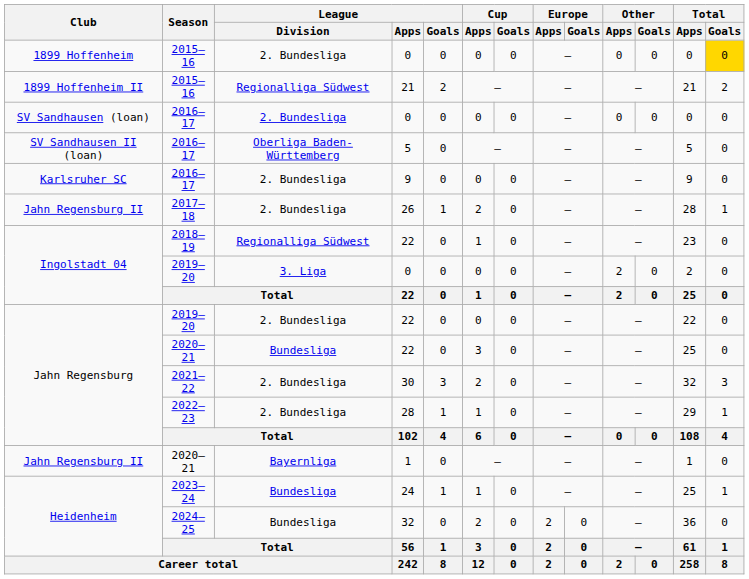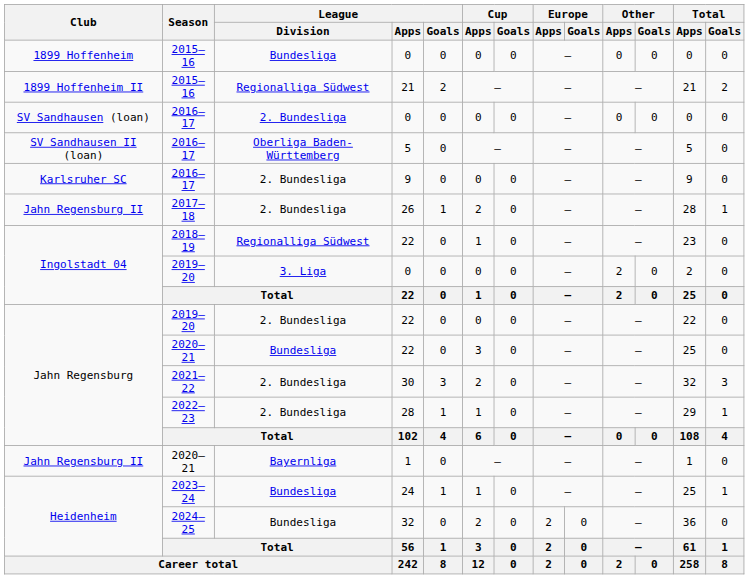2015–16 / 0 | League / Division: 2. Bundesliga -> Bundesliga
2015–16 / 0 | Total / Goals: gold background -> no background
